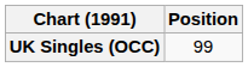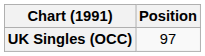UK Singles (OCC) | Position: 99 -> 97
